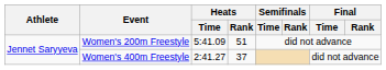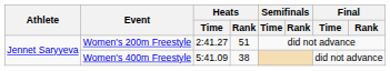Women's 200m Freestyle | Heats / Time: 5:41.09 -> 2:41.27
Women's 400m Freestyle | Heats / Time: 2:41.27 -> 5:41.09
Women's 400m Freestyle | Heats / Rank: 37 -> 38
